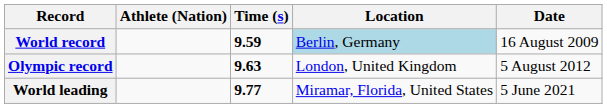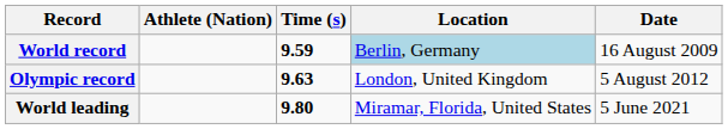World leading | Time (s): 9.77 -> 9.80
